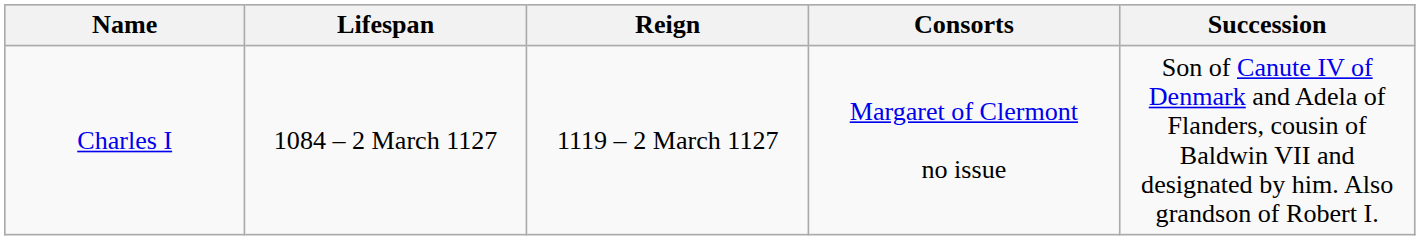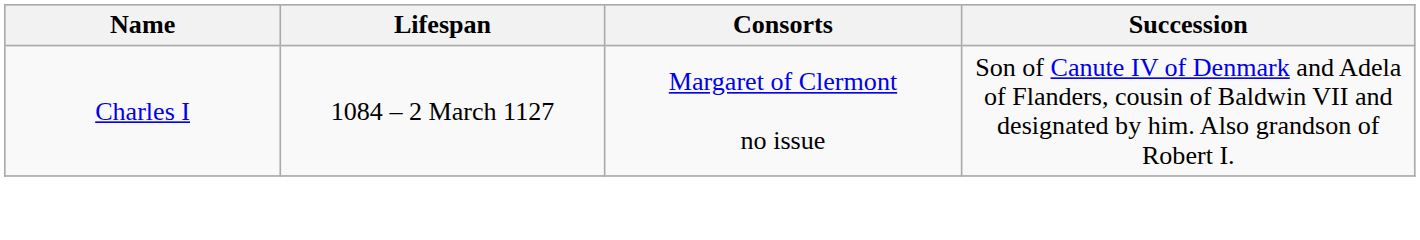- column: Reign | 1119 – 2 March 1127
